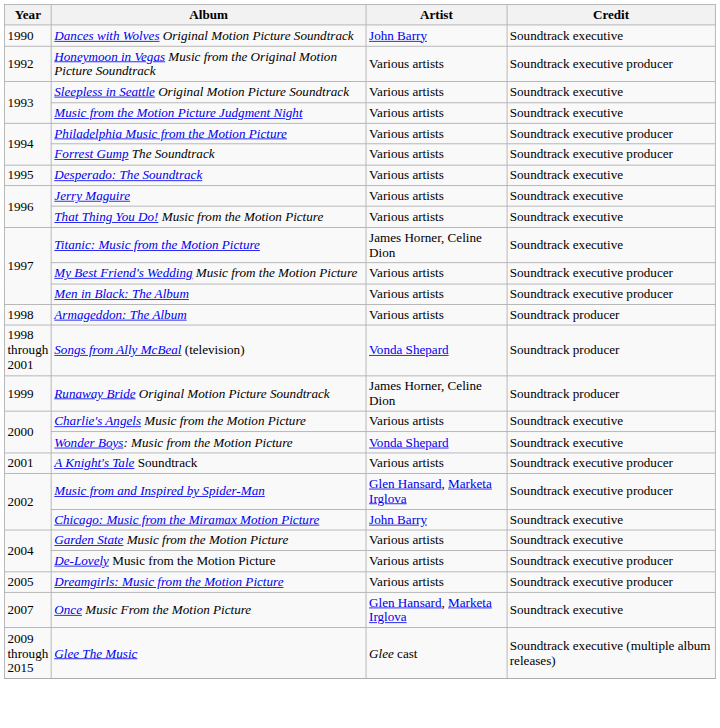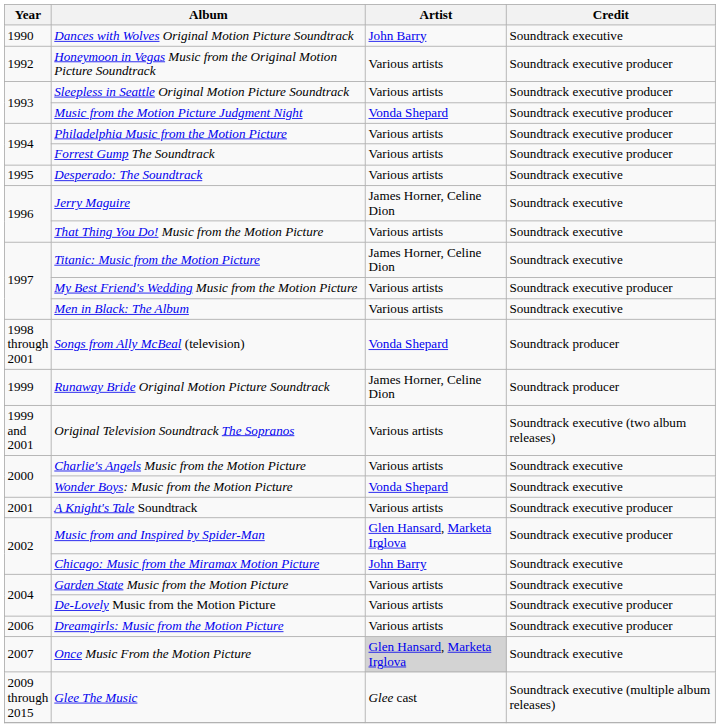Sleepless in Seattle Original Motion Picture Soundtrack | Credit: Soundtrack executive -> Soundtrack executive producer
Music from the Motion Picture Judgment Night | Artist: Various artists -> Vonda Shepard
Music from the Motion Picture Judgment Night | Credit: Soundtrack executive -> Soundtrack executive producer
Jerry Maguire | Artist: Various artists -> James Horner, Celine Dion
Men in Black: The Album | Credit: Soundtrack executive producer -> Soundtrack executive
- row: 1998 | Armageddon: The Album | Various artists | Soundtrack producer
+ row: 1999 and 2001 | Original Television Soundtrack The Sopranos | Various artists | Soundtrack executive (two album releases)
Dreamgirls: Music from the Motion Picture | Year: 2005 -> 2006
Once Music From the Motion Picture | Artist: no background -> lightgrey background
